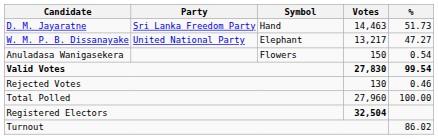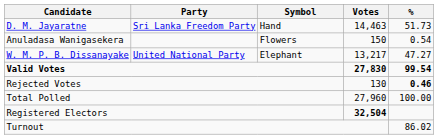rows swapped: W. M. P. B. Dissanayake <-> Anuladasa Wanigasekera
Rejected Votes | %: normal -> bold
